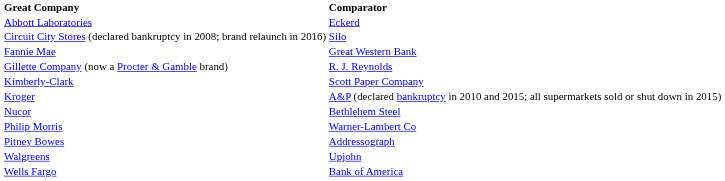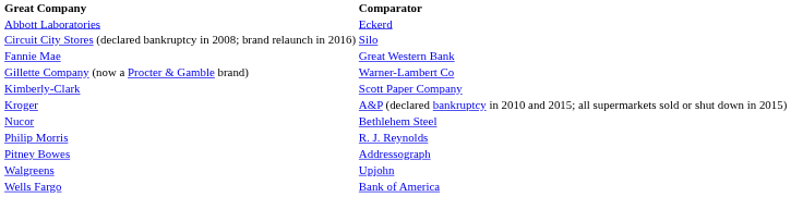Gillette Company (now a Procter & Gamble brand) | Comparator: R. J. Reynolds -> Warner-Lambert Co
Philip Morris | Comparator: Warner-Lambert Co -> R. J. Reynolds
